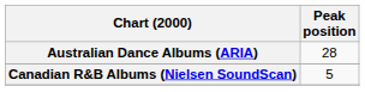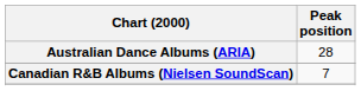Canadian R&B Albums (Nielsen SoundScan) | Peak position: 5 -> 7
